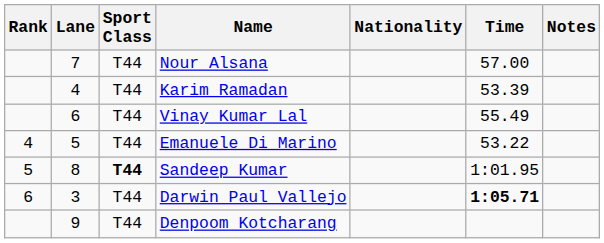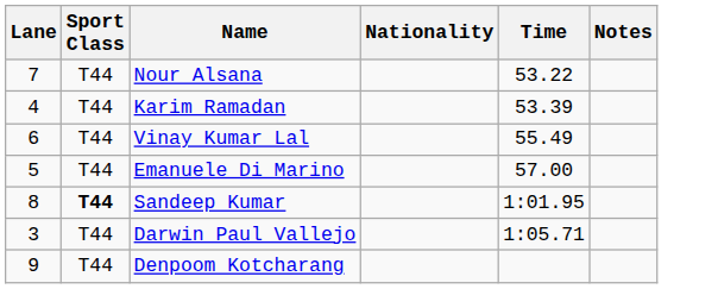- column: Rank | 4 | 5 | 6
Nour Alsana | Time: 57.00 -> 53.22
Emanuele Di Marino | Time: 53.22 -> 57.00
Darwin Paul Vallejo | Time: bold -> normal
